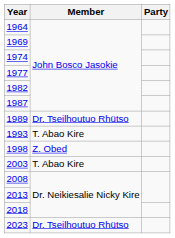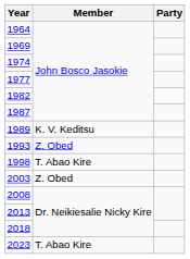1989 | Member: Dr. Tseilhoutuo Rhütso -> K. V. Keditsu
1993 | Member: T. Abao Kire -> Z. Obed
1998 | Member: Z. Obed -> T. Abao Kire
2003 | Member: T. Abao Kire -> Z. Obed
2023 | Member: Dr. Tseilhoutuo Rhütso -> T. Abao Kire
